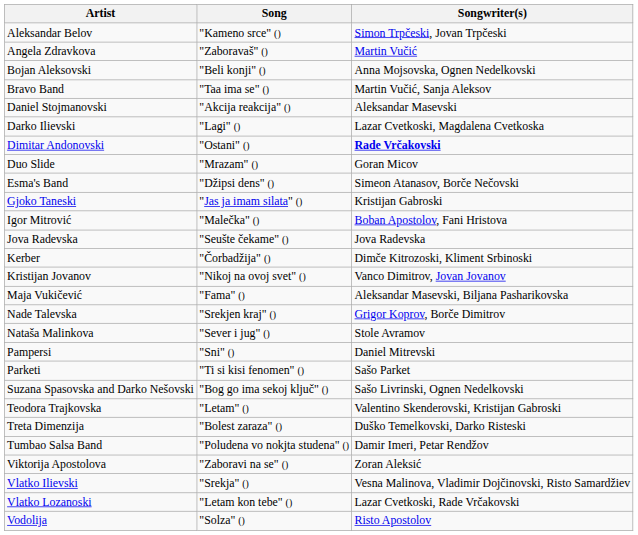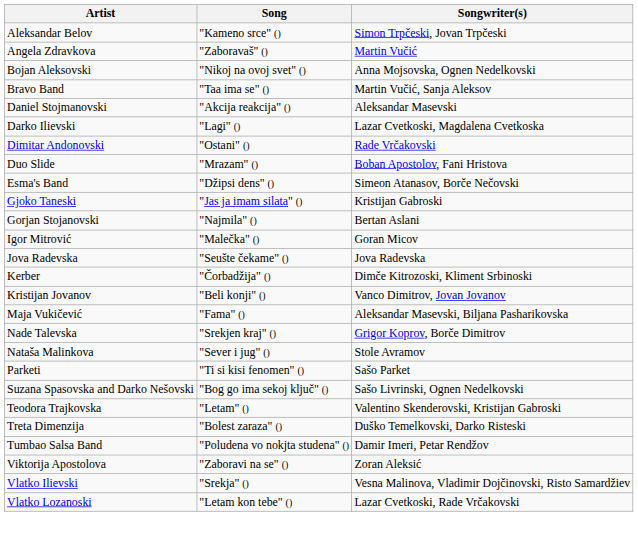Bojan Aleksovski | Song: "Beli konji" () -> "Nikoj na ovoj svet" ()
Dimitar Andonovski | Songwriter(s): bold -> normal
Duo Slide | Songwriter(s): Goran Micov -> Boban Apostolov, Fani Hristova
+ row: Gorjan Stojanovski | "Najmila" () | Bertan Aslani
Igor Mitrović | Songwriter(s): Boban Apostolov, Fani Hristova -> Goran Micov
Kristijan Jovanov | Song: "Nikoj na ovoj svet" () -> "Beli konji" ()
- row: Pampersi | "Sni" () | Daniel Mitrevski
- row: Vodolija | "Solza" () | Risto Apostolov
